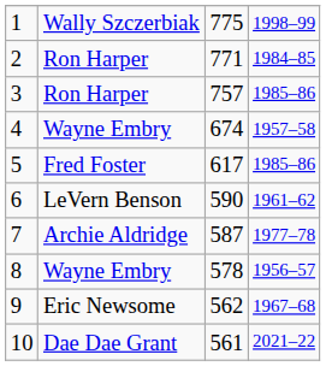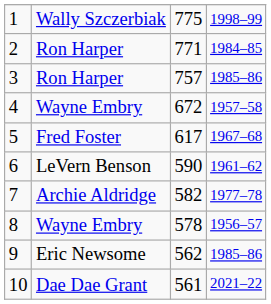4 | column 3: 674 -> 672
5 | column 4: 1985–86 -> 1967–68
7 | column 3: 587 -> 582
9 | column 4: 1967–68 -> 1985–86
